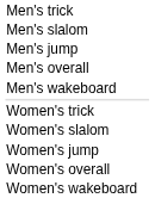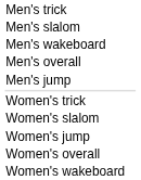rows swapped: Men's jump <-> Men's wakeboard
